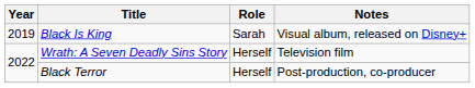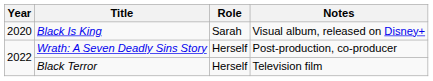Black Is King | Year: 2019 -> 2020
Wrath: A Seven Deadly Sins Story | Notes: Television film -> Post-production, co-producer
Black Terror | Notes: Post-production, co-producer -> Television film
